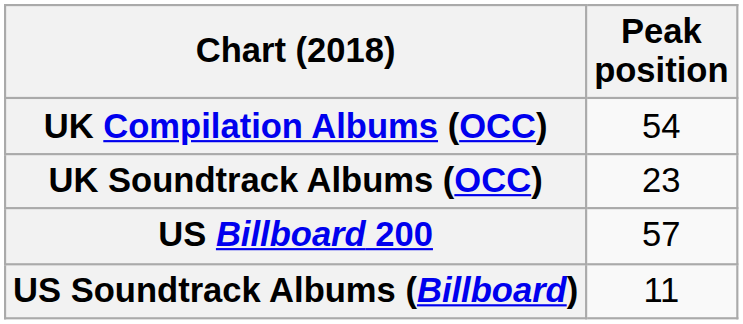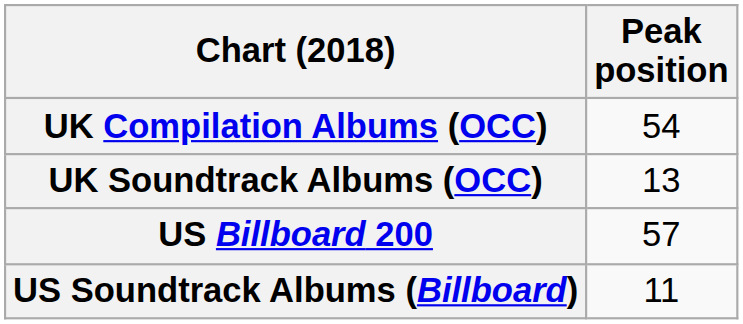UK Soundtrack Albums (OCC) | Peak position: 23 -> 13
